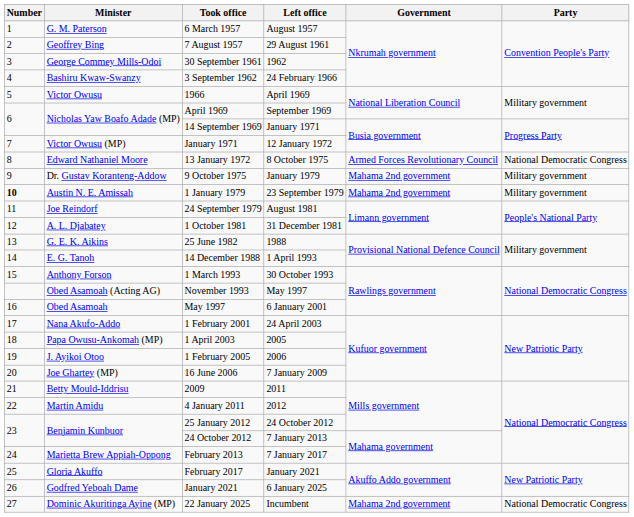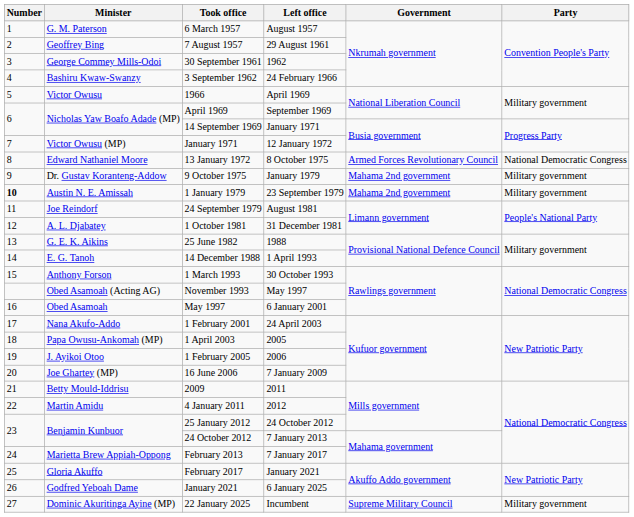22 January 2025 | Government: Mahama 2nd government -> Supreme Military Council
22 January 2025 | Party: National Democratic Congress -> Military government
